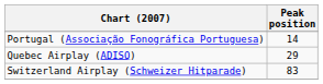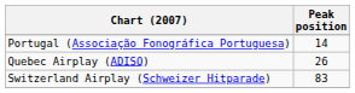Quebec Airplay (ADISQ) | Peak position: 29 -> 26
